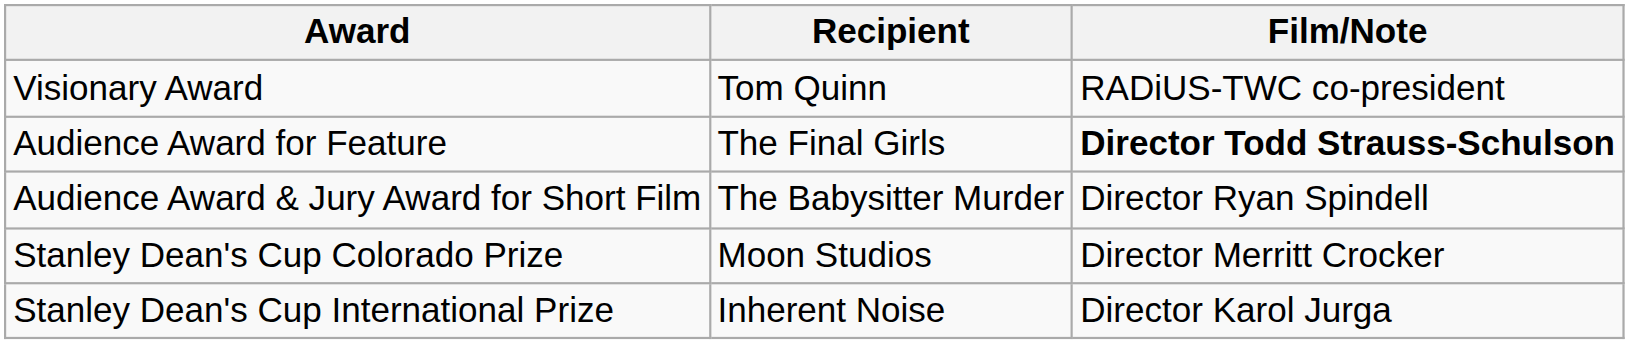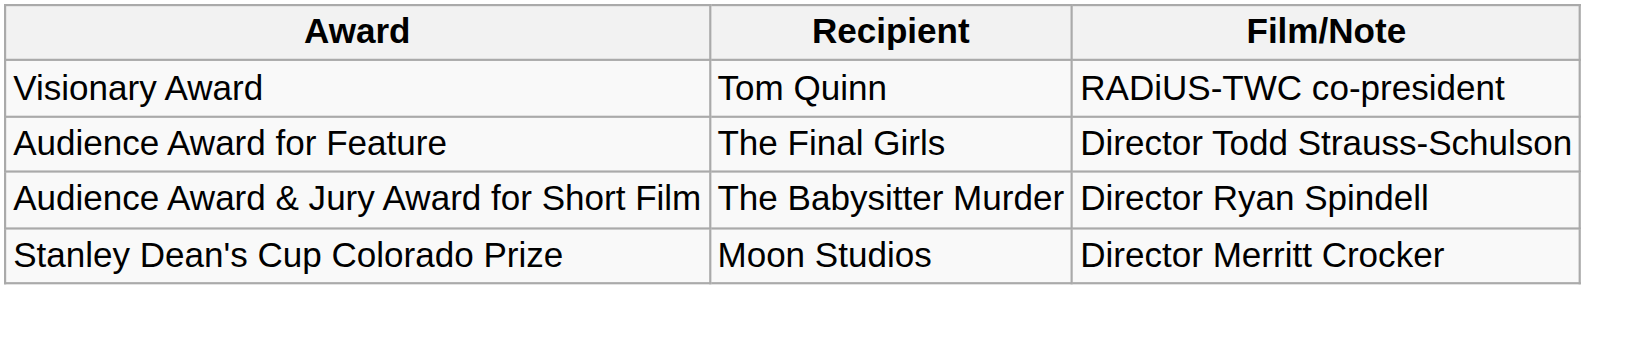Audience Award for Feature | Film/Note: bold -> normal
- row: Stanley Dean's Cup International Prize | Inherent Noise | Director Karol Jurga
